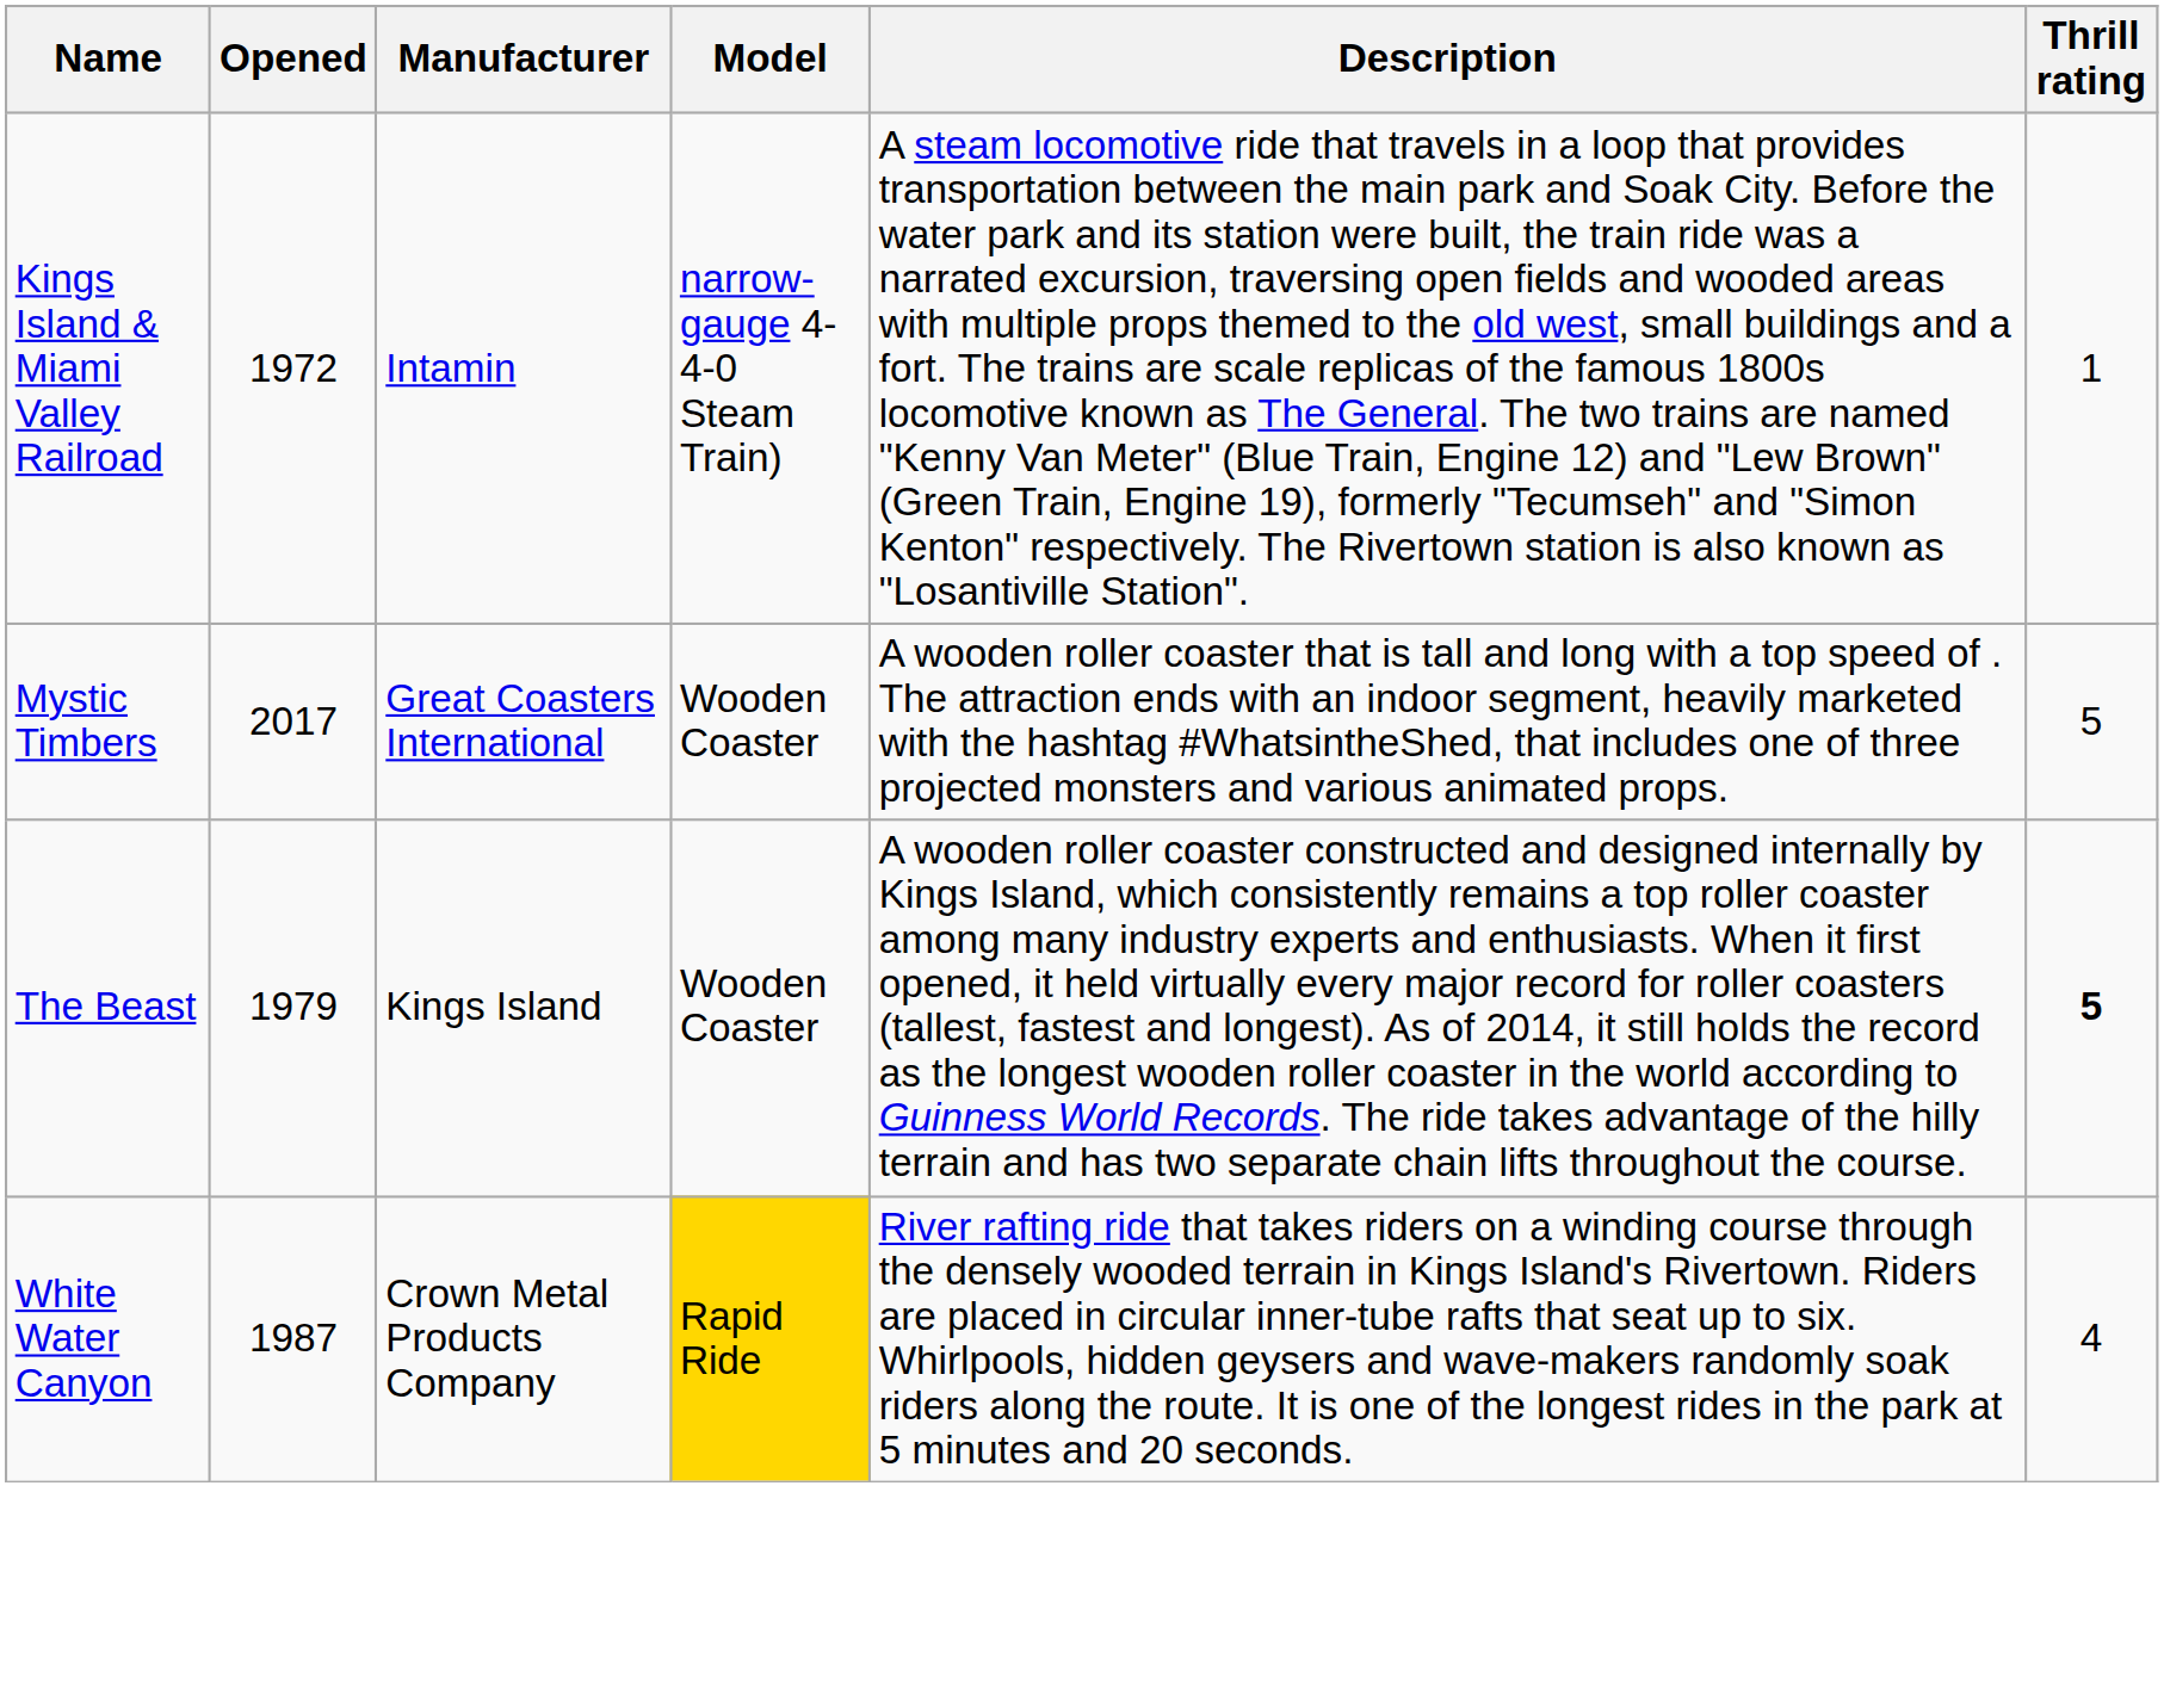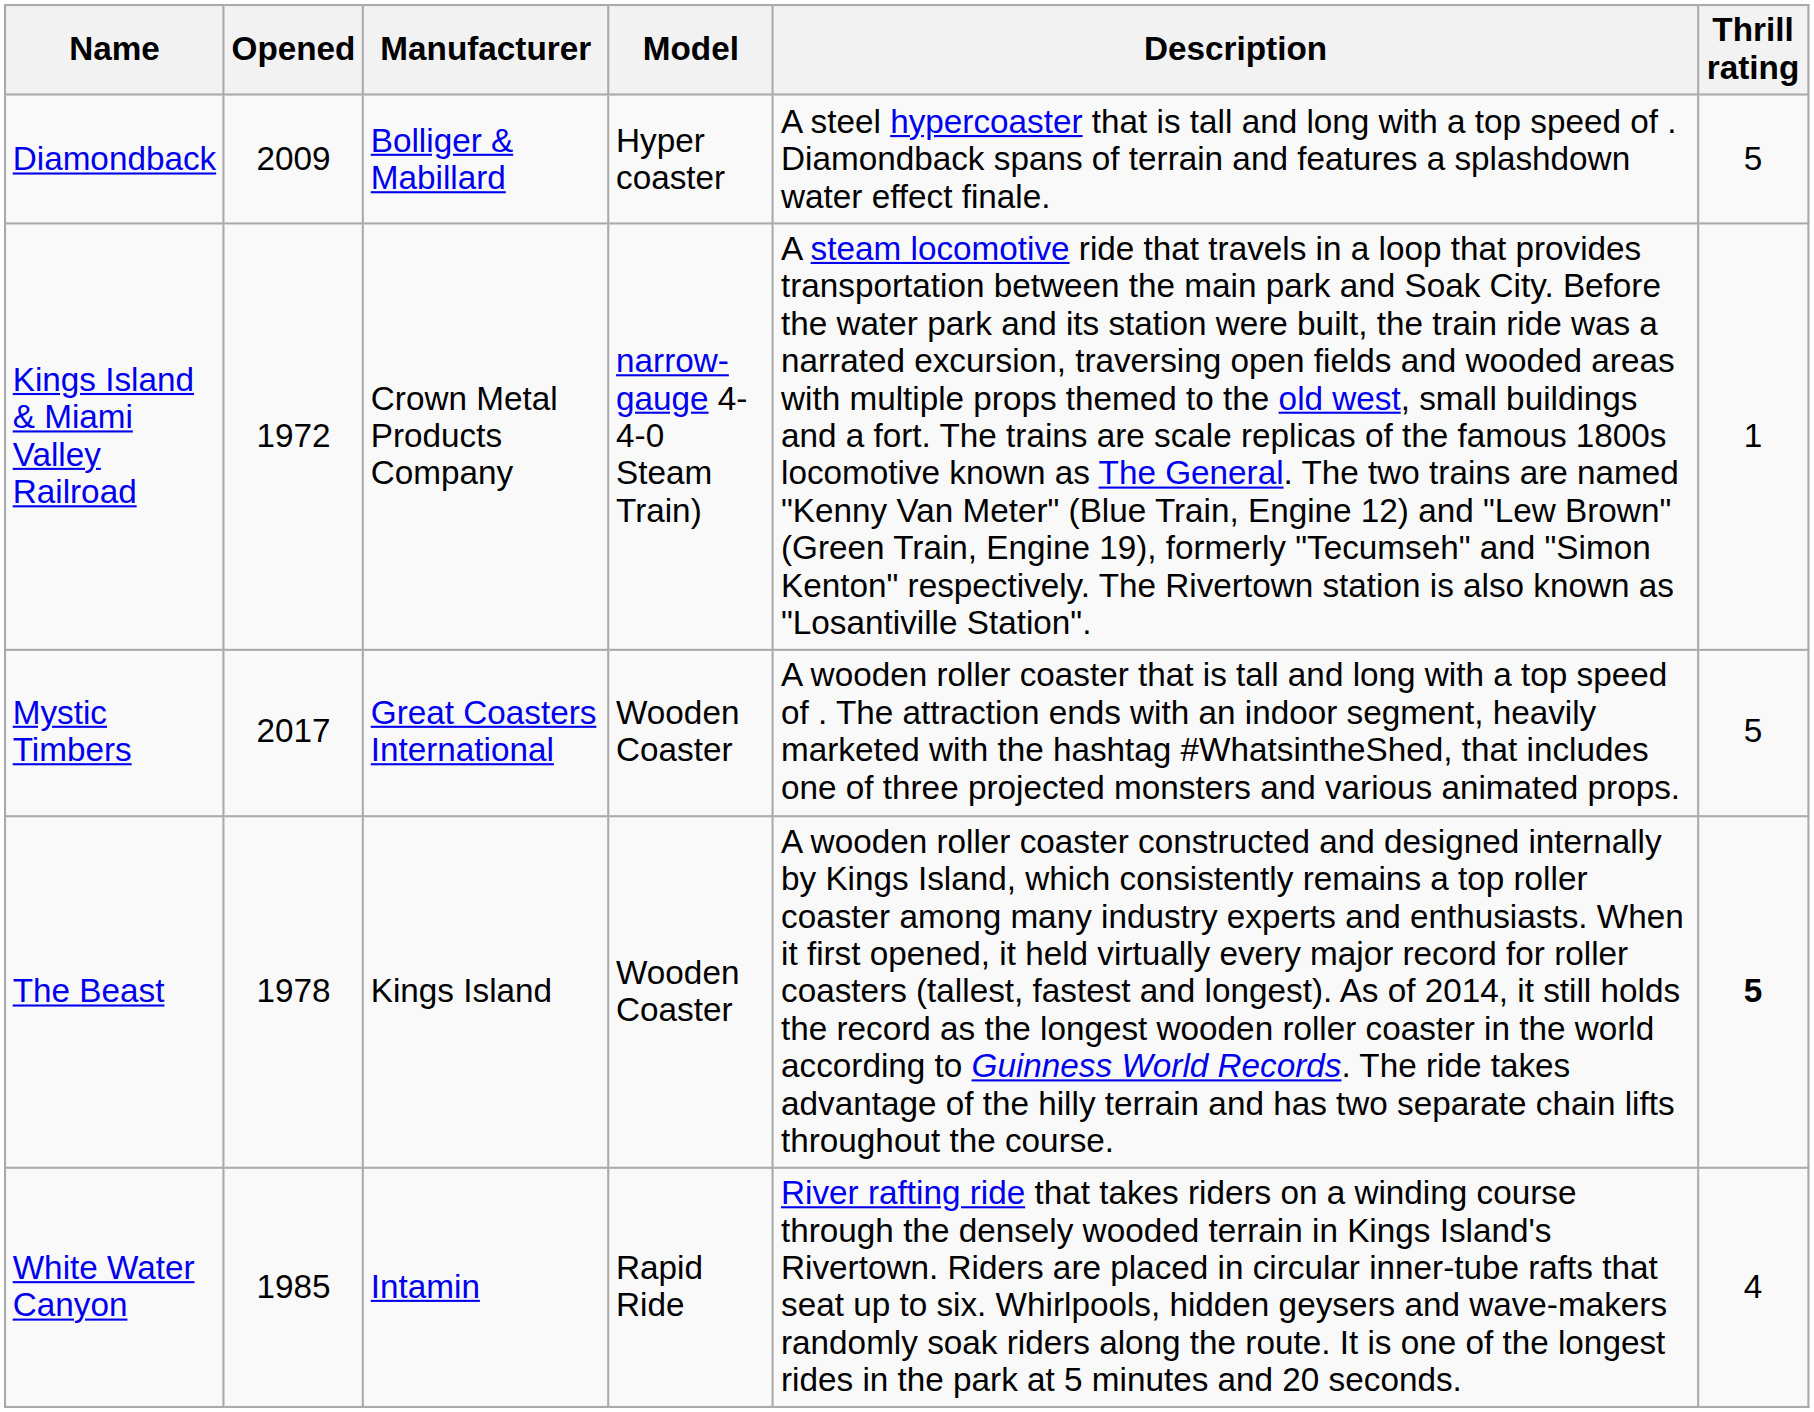+ row: Diamondback | 2009 | Bolliger & Mabillard | Hyper coaster | A steel hypercoaster that is tall and long with a top speed of . Diamondback spans of terrain and features a splashdown water effect finale. | 5
Kings Island & Miami Valley Railroad | Manufacturer: Intamin -> Crown Metal Products Company
The Beast | Opened: 1979 -> 1978
White Water Canyon | Opened: 1987 -> 1985
White Water Canyon | Manufacturer: Crown Metal Products Company -> Intamin
White Water Canyon | Model: gold background -> no background
